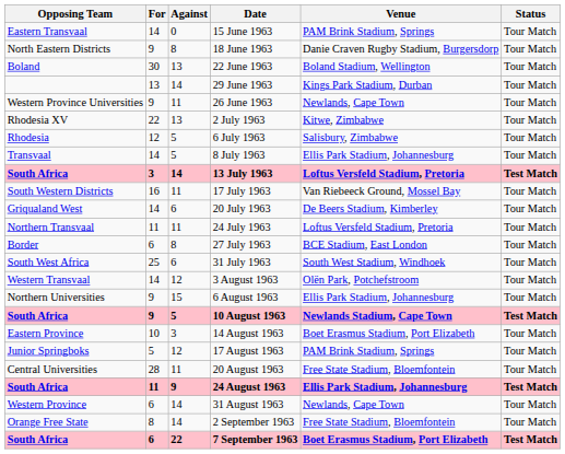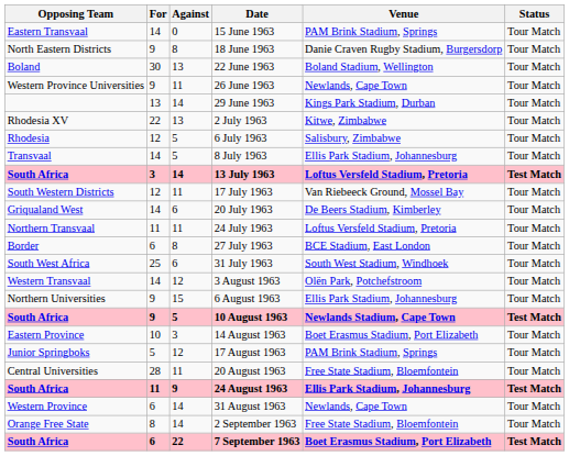rows swapped: 26 June 1963 <-> 29 June 1963
17 July 1963 | For: 16 -> 12
